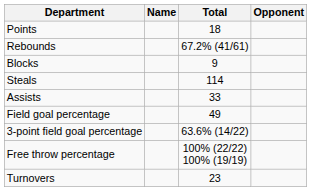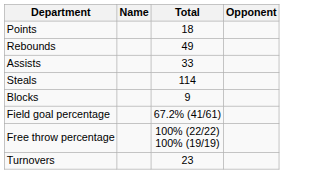Rebounds | Total: 67.2% (41/61) -> 49
rows swapped: Assists <-> Blocks
Field goal percentage | Total: 49 -> 67.2% (41/61)
- row: 3-point field goal percentage | 63.6% (14/22)
